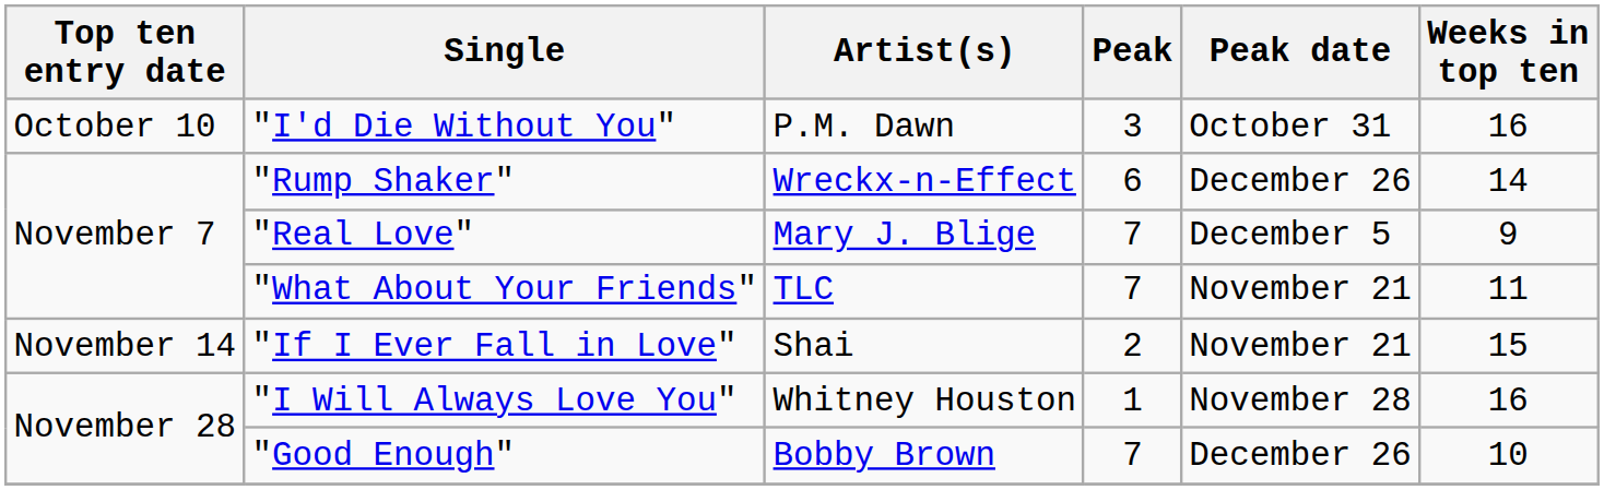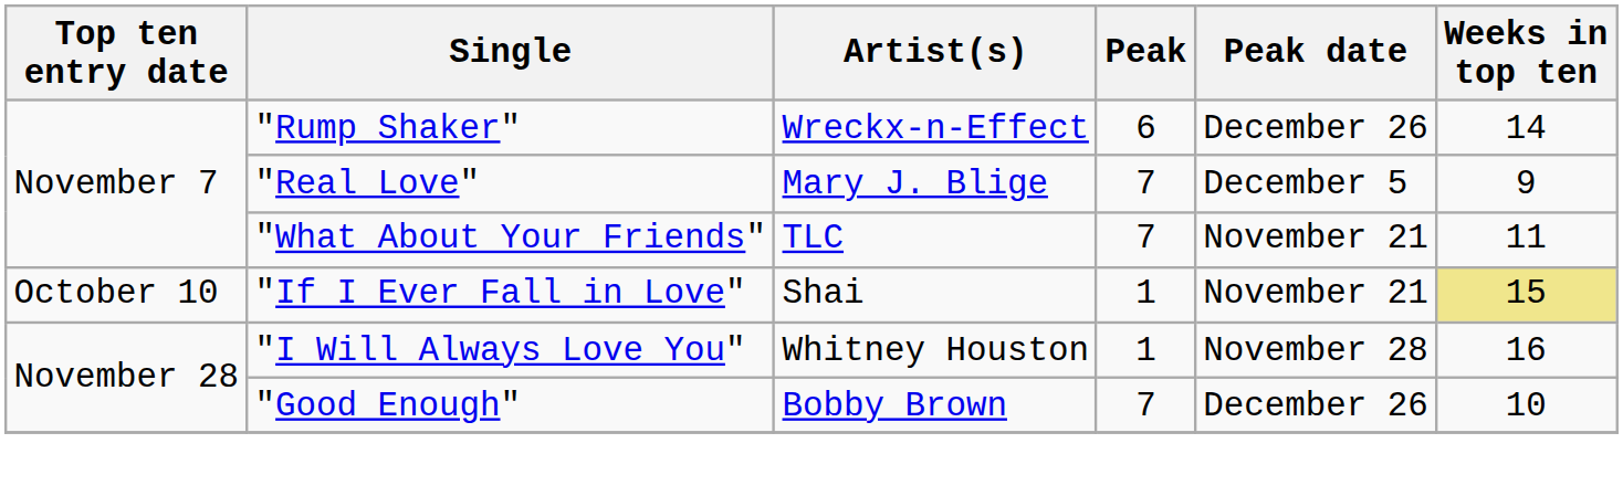- row: October 10 | "I'd Die Without You" | P.M. Dawn | 3 | October 31 | 16
"If I Ever Fall in Love" | Top ten entry date: November 14 -> October 10
"If I Ever Fall in Love" | Peak: 2 -> 1
"If I Ever Fall in Love" | Weeks in top ten: no background -> khaki background
